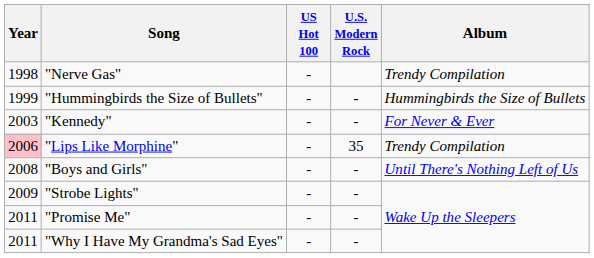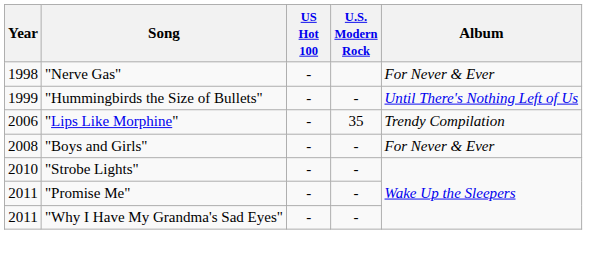"Nerve Gas" | Album: Trendy Compilation -> For Never & Ever
"Hummingbirds the Size of Bullets" | Album: Hummingbirds the Size of Bullets -> Until There's Nothing Left of Us
- row: 2003 | "Kennedy" | - | - | For Never & Ever
"Lips Like Morphine" | Year: pink background -> no background
"Boys and Girls" | Album: Until There's Nothing Left of Us -> For Never & Ever
"Strobe Lights" | Year: 2009 -> 2010
